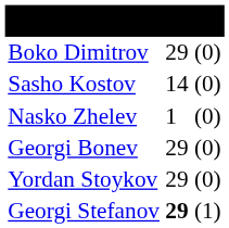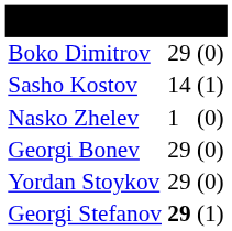Sasho Kostov | column 3: (0) -> (1)
